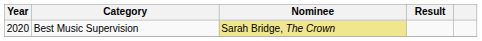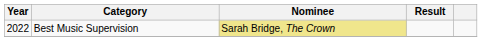Best Music Supervision | Year: 2020 -> 2022
